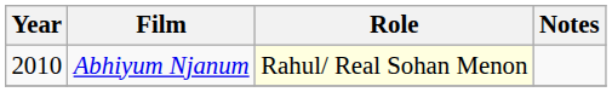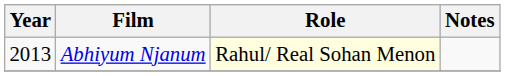Abhiyum Njanum | Year: 2010 -> 2013
